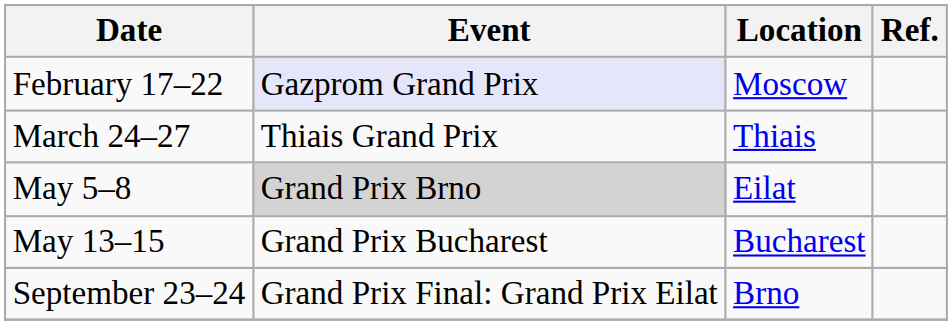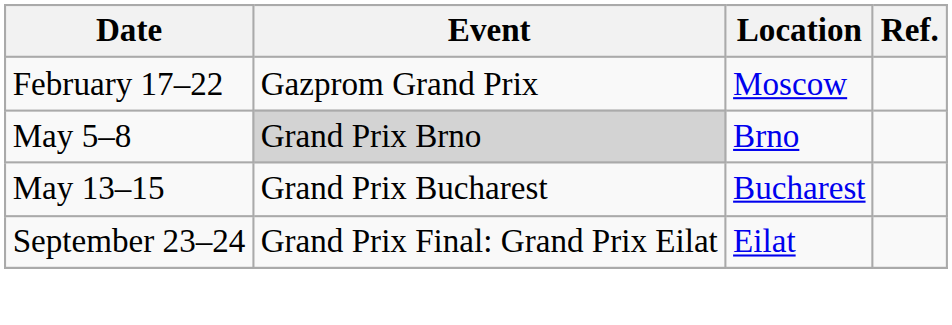February 17–22 | Event: lavender background -> no background
- row: March 24–27 | Thiais Grand Prix | Thiais
May 5–8 | Location: Eilat -> Brno
September 23–24 | Location: Brno -> Eilat
